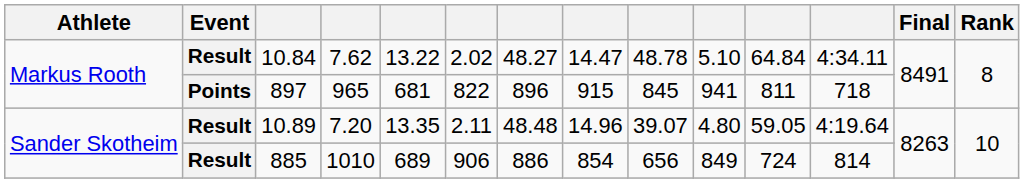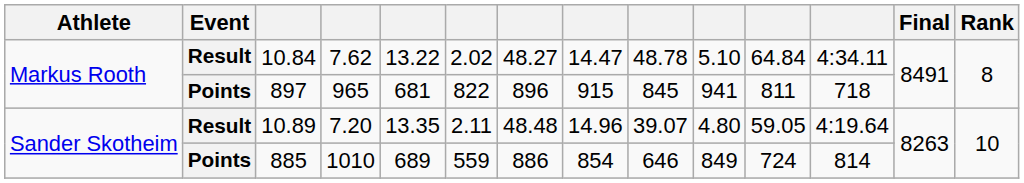885 | Event: Result -> Points
885 | column 6: 906 -> 559
885 | column 9: 656 -> 646
